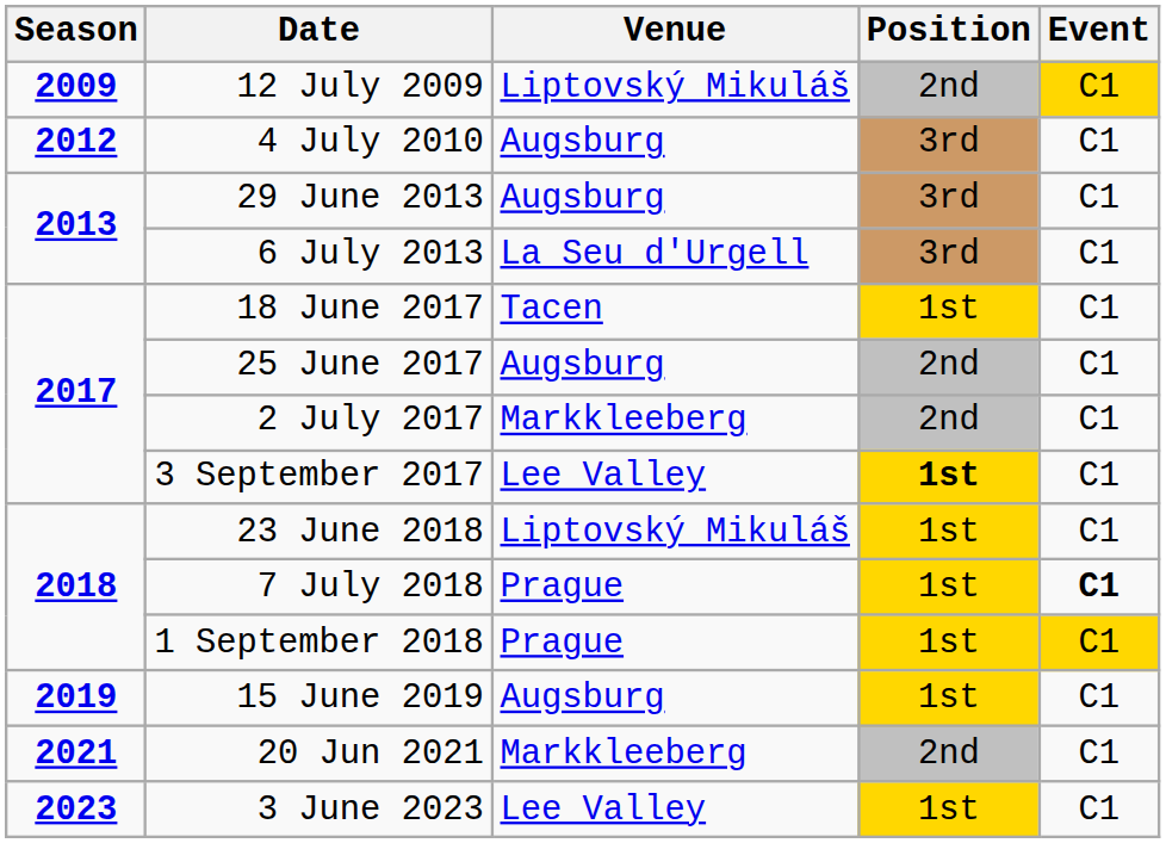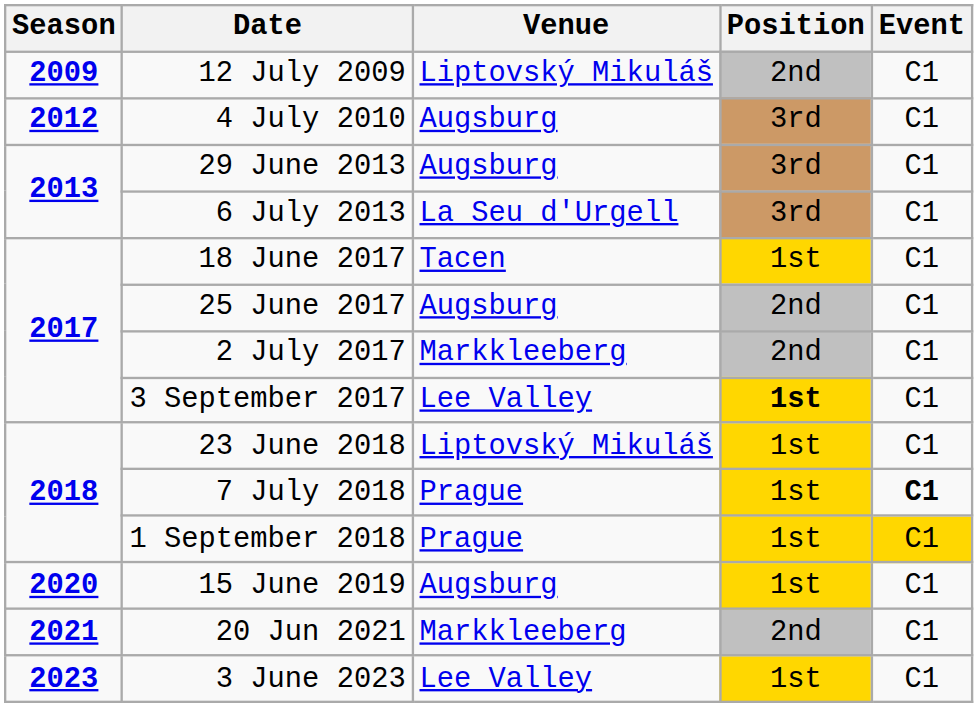12 July 2009 | Event: gold background -> no background
15 June 2019 | Season: 2019 -> 2020
